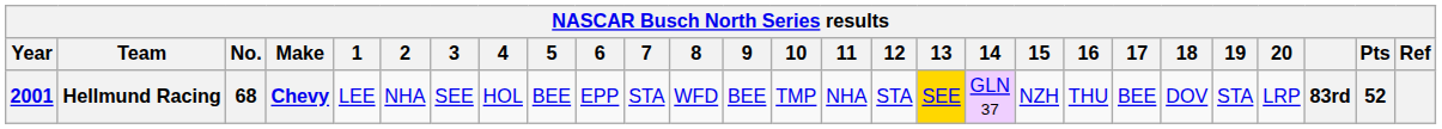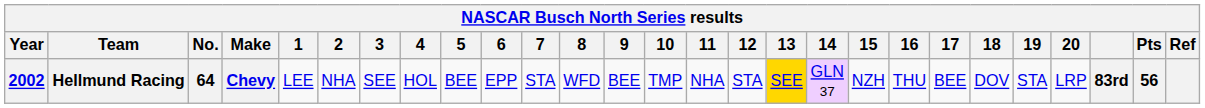Hellmund Racing | Year: 2001 -> 2002
Hellmund Racing | No.: 68 -> 64
Hellmund Racing | Pts: 52 -> 56
